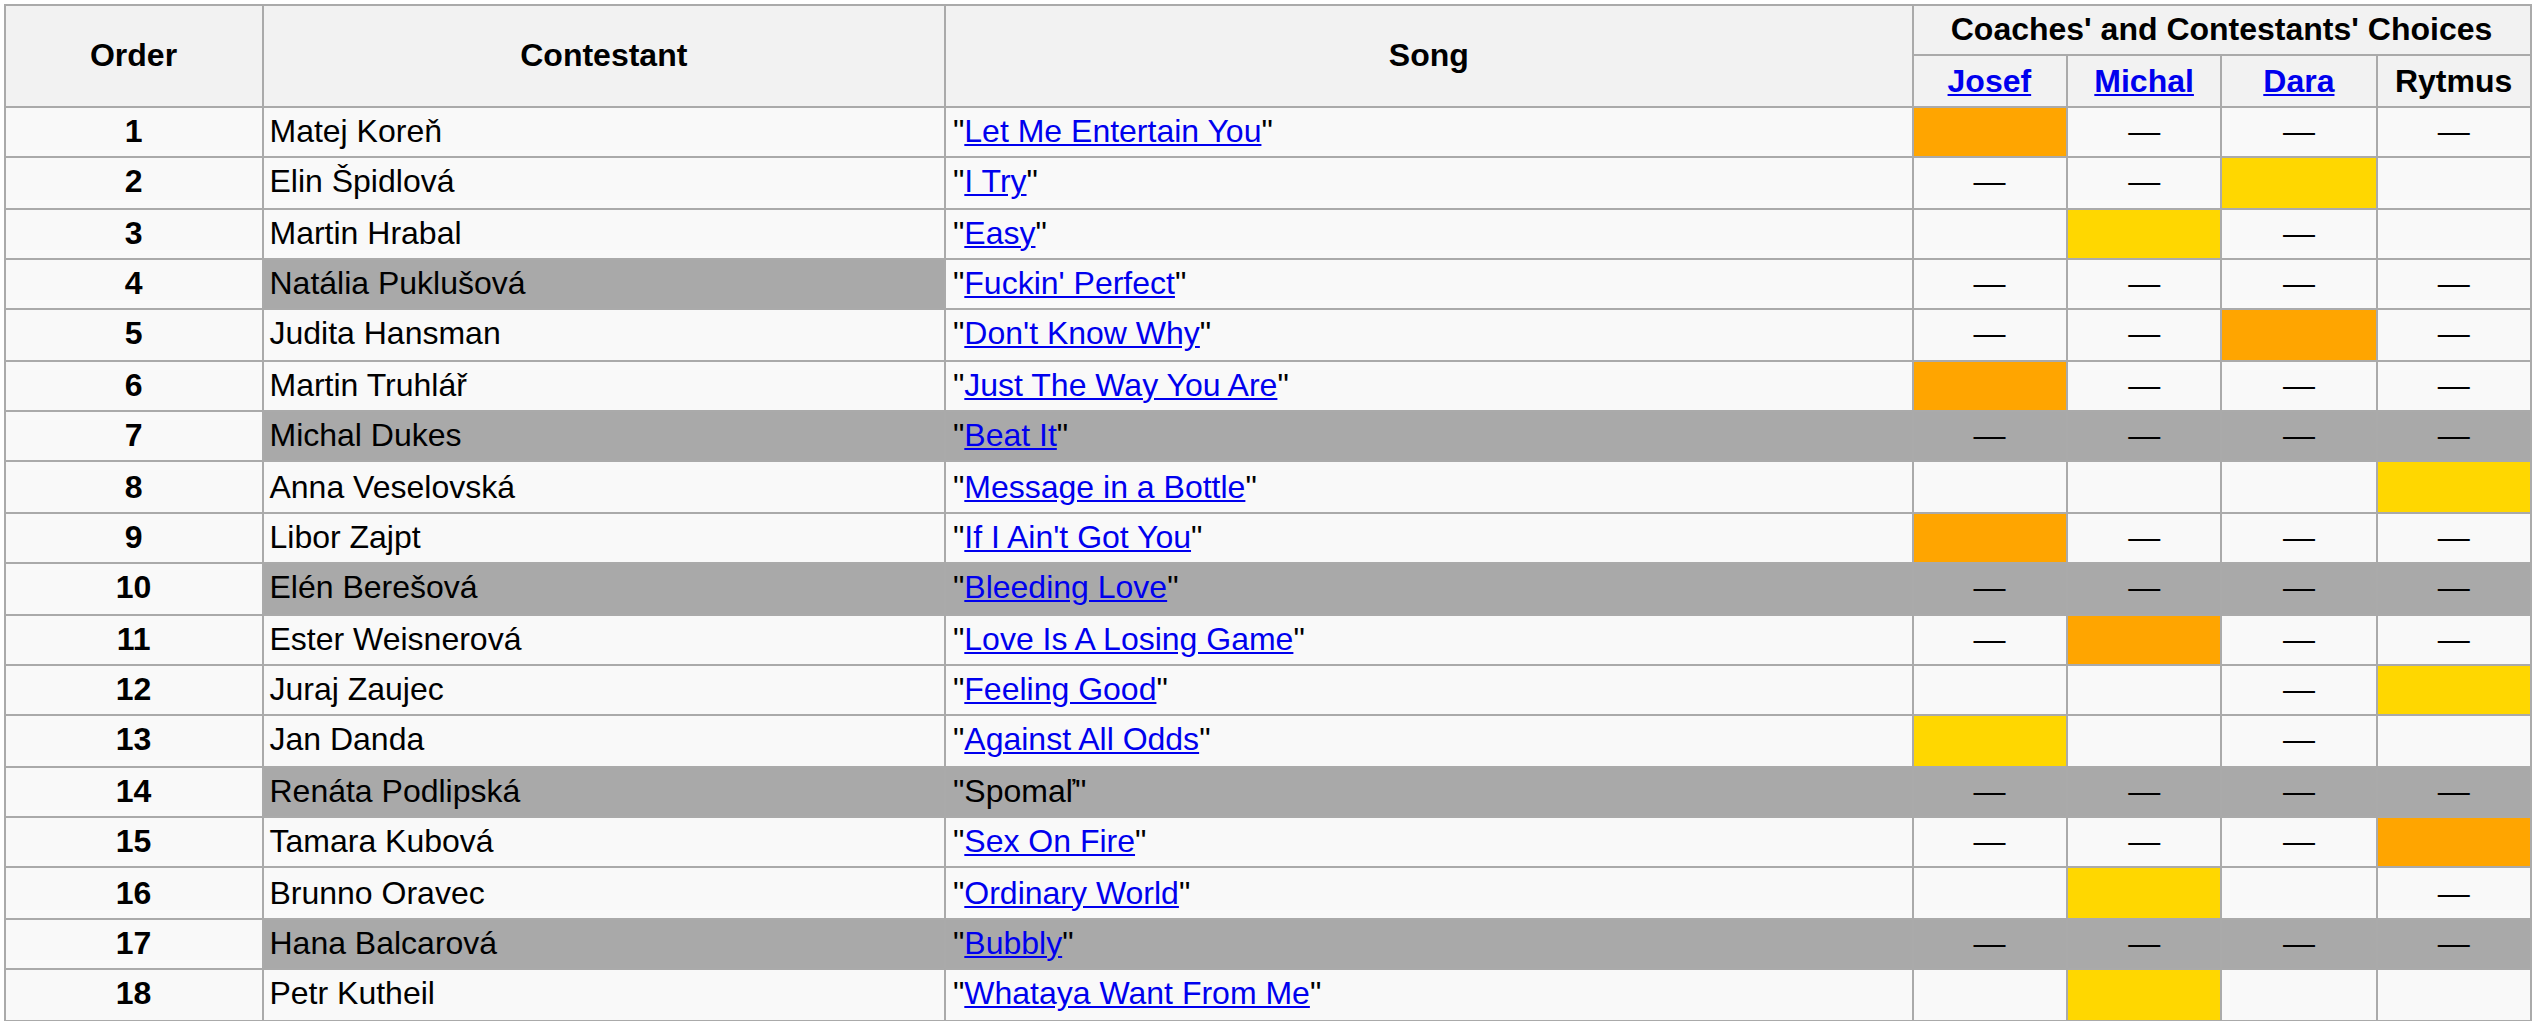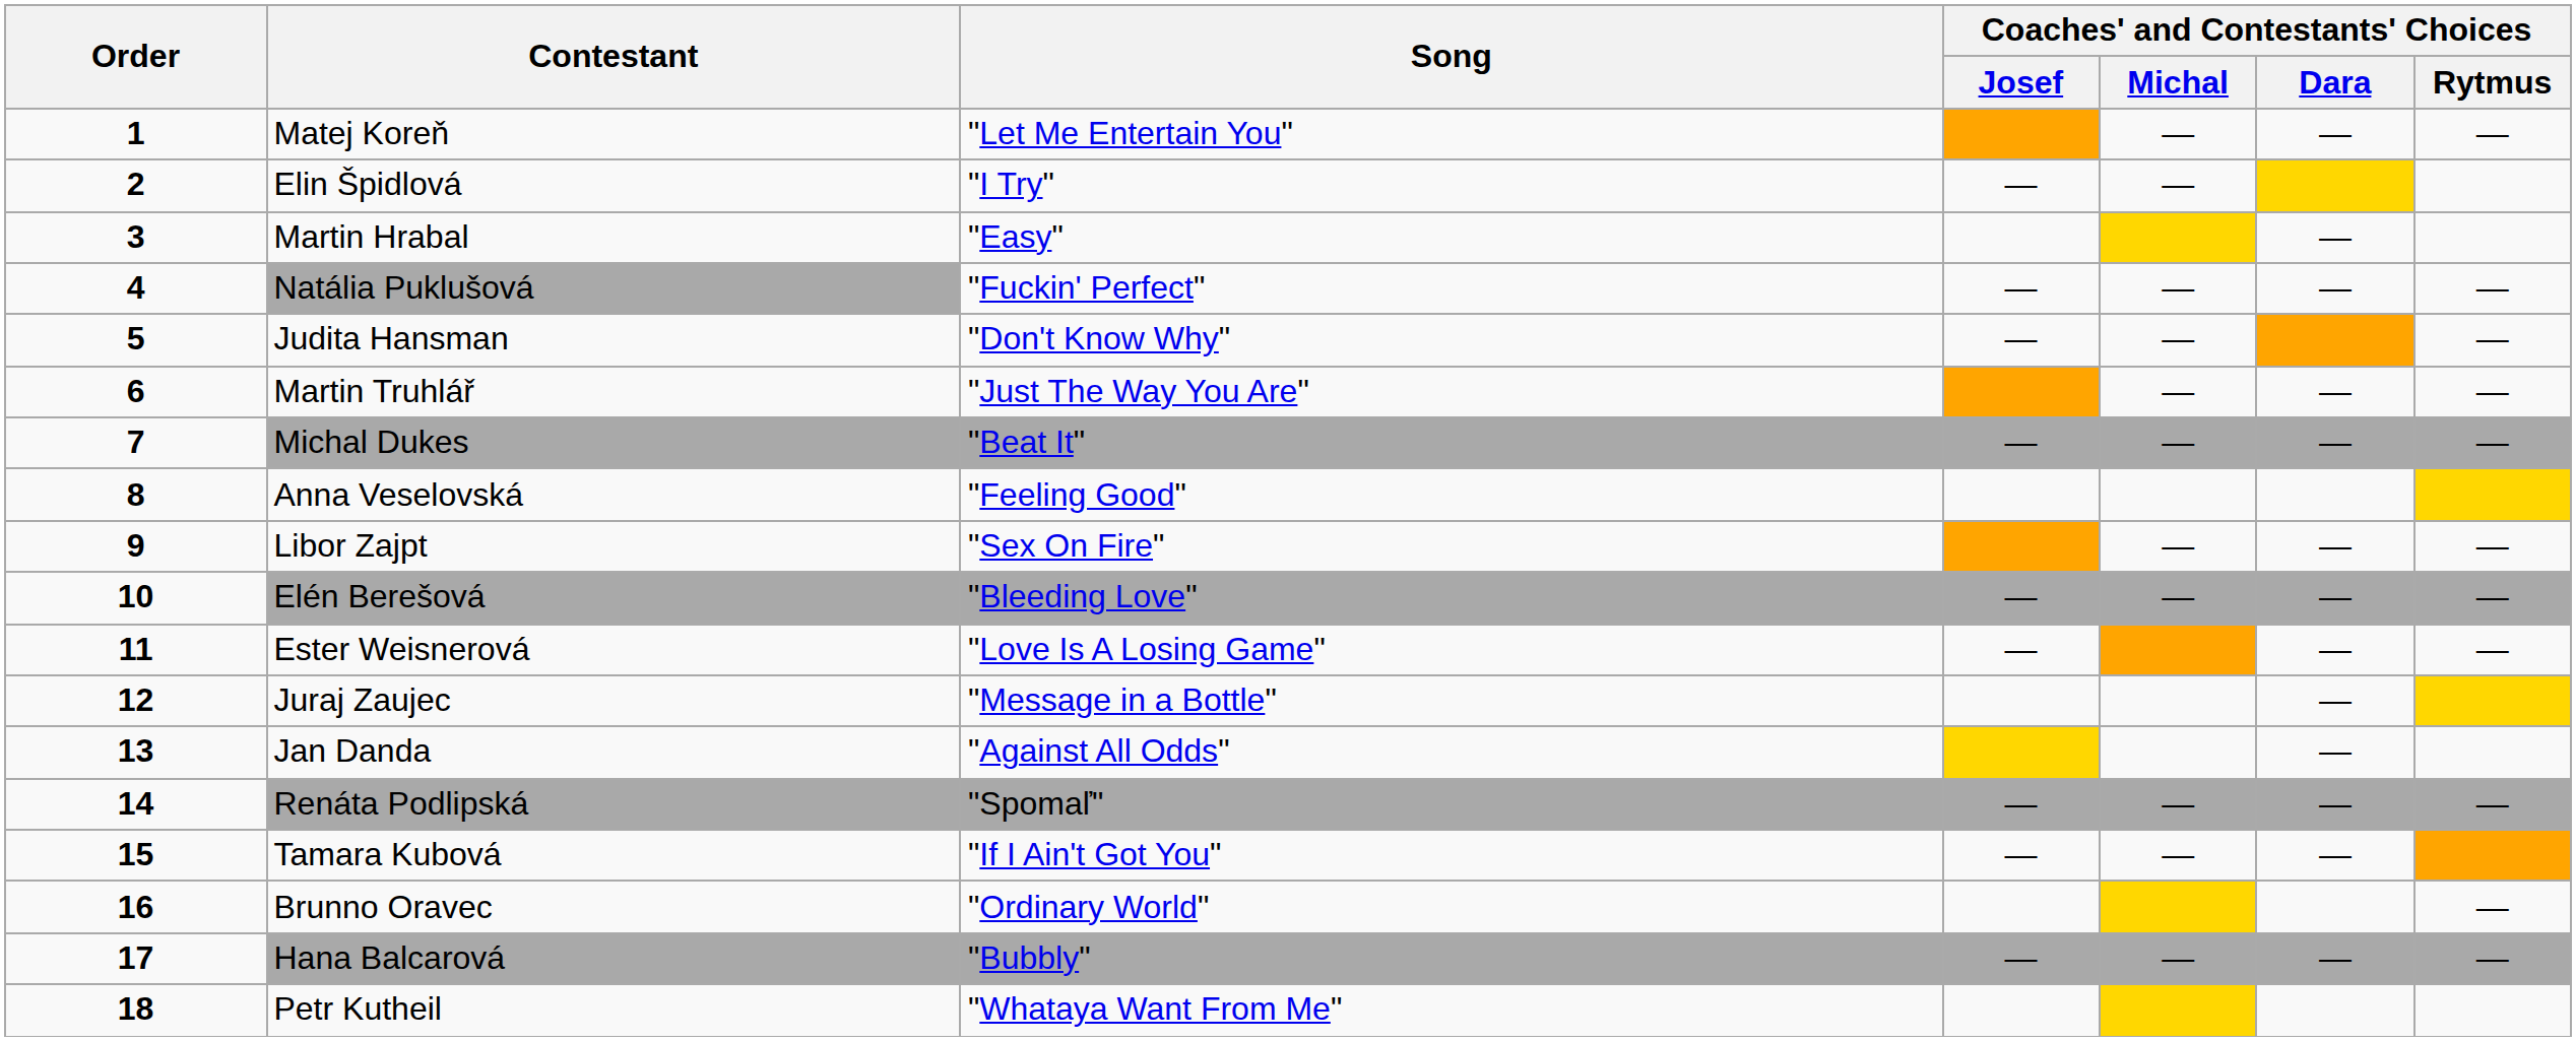Anna Veselovská | Song: "Message in a Bottle" -> "Feeling Good"
Libor Zajpt | Song: "If I Ain't Got You" -> "Sex On Fire"
Juraj Zaujec | Song: "Feeling Good" -> "Message in a Bottle"
Tamara Kubová | Song: "Sex On Fire" -> "If I Ain't Got You"
